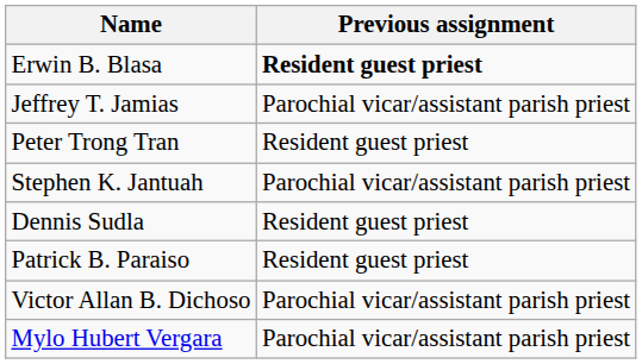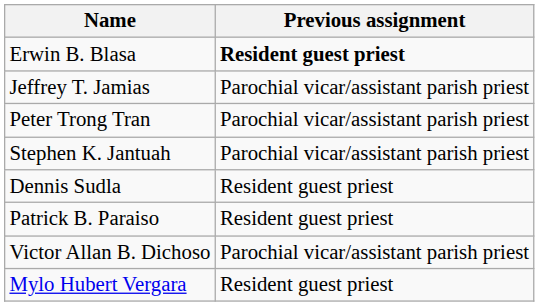Peter Trong Tran | Previous assignment: Resident guest priest -> Parochial vicar/assistant parish priest
Mylo Hubert Vergara | Previous assignment: Parochial vicar/assistant parish priest -> Resident guest priest
